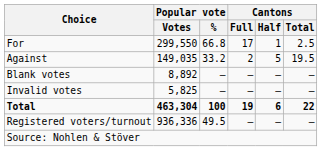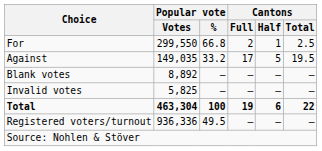For | Cantons / Full: 17 -> 2
Against | Cantons / Full: 2 -> 17
